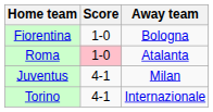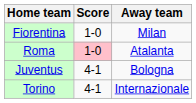Fiorentina | Away team: Bologna -> Milan
Juventus | Away team: Milan -> Bologna
